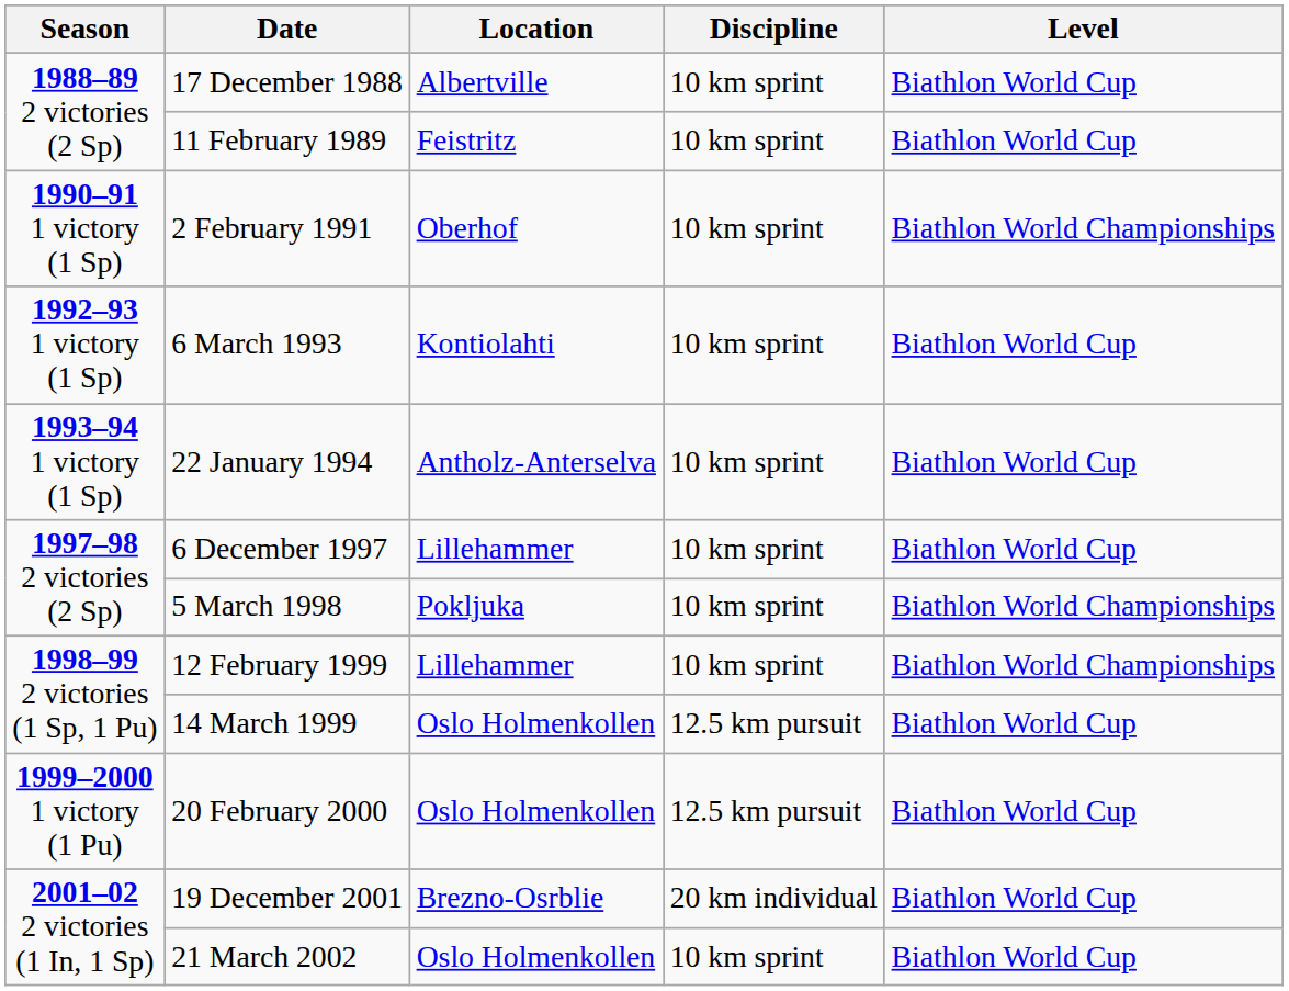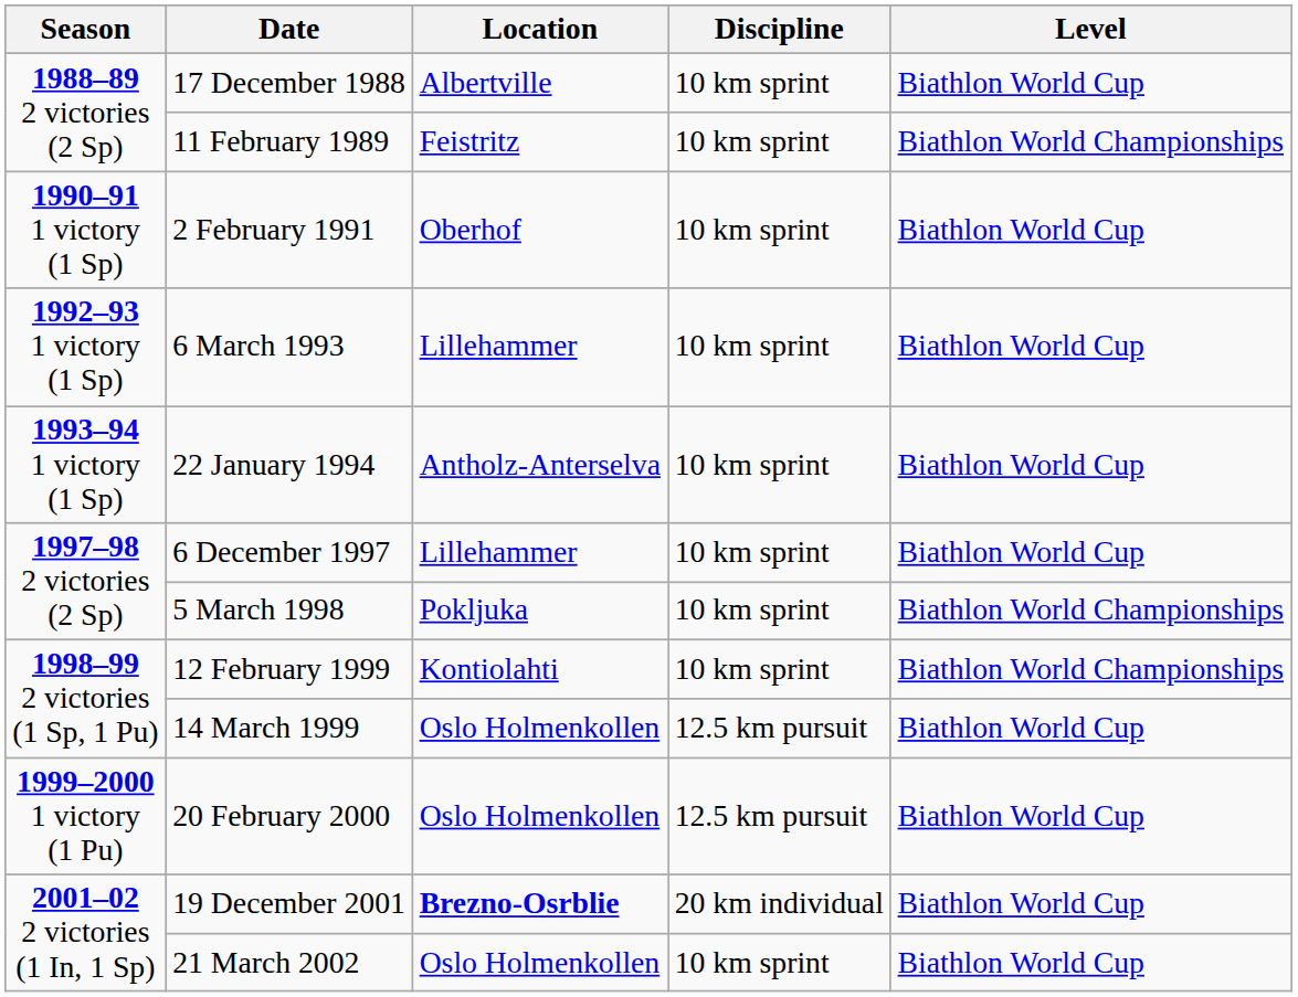11 February 1989 | Level: Biathlon World Cup -> Biathlon World Championships
2 February 1991 | Level: Biathlon World Championships -> Biathlon World Cup
6 March 1993 | Location: Kontiolahti -> Lillehammer
12 February 1999 | Location: Lillehammer -> Kontiolahti
19 December 2001 | Location: normal -> bold
